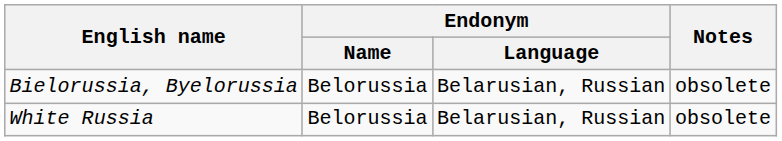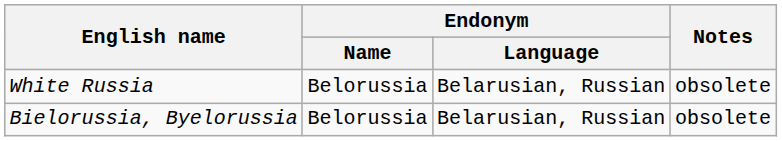rows swapped: Bielorussia, Byelorussia <-> White Russia
